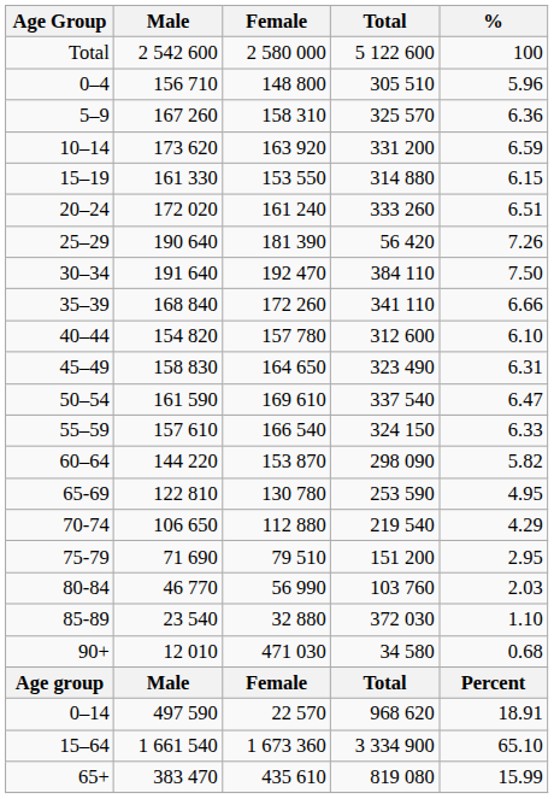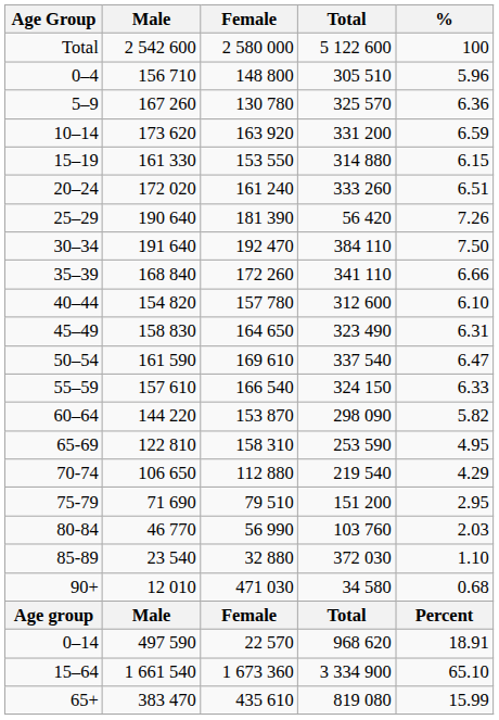5–9 | Female: 158 310 -> 130 780
65-69 | Female: 130 780 -> 158 310
